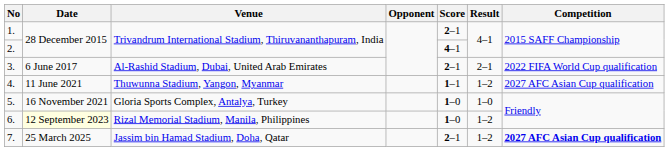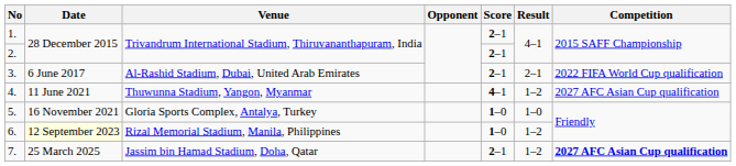2. | Score: 4–1 -> 2–1
4. | Score: 1–1 -> 4–1
